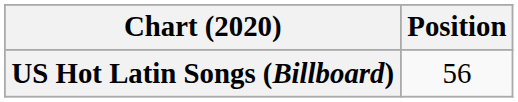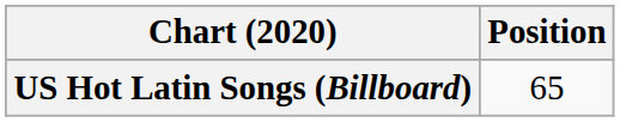US Hot Latin Songs (Billboard) | Position: 56 -> 65
